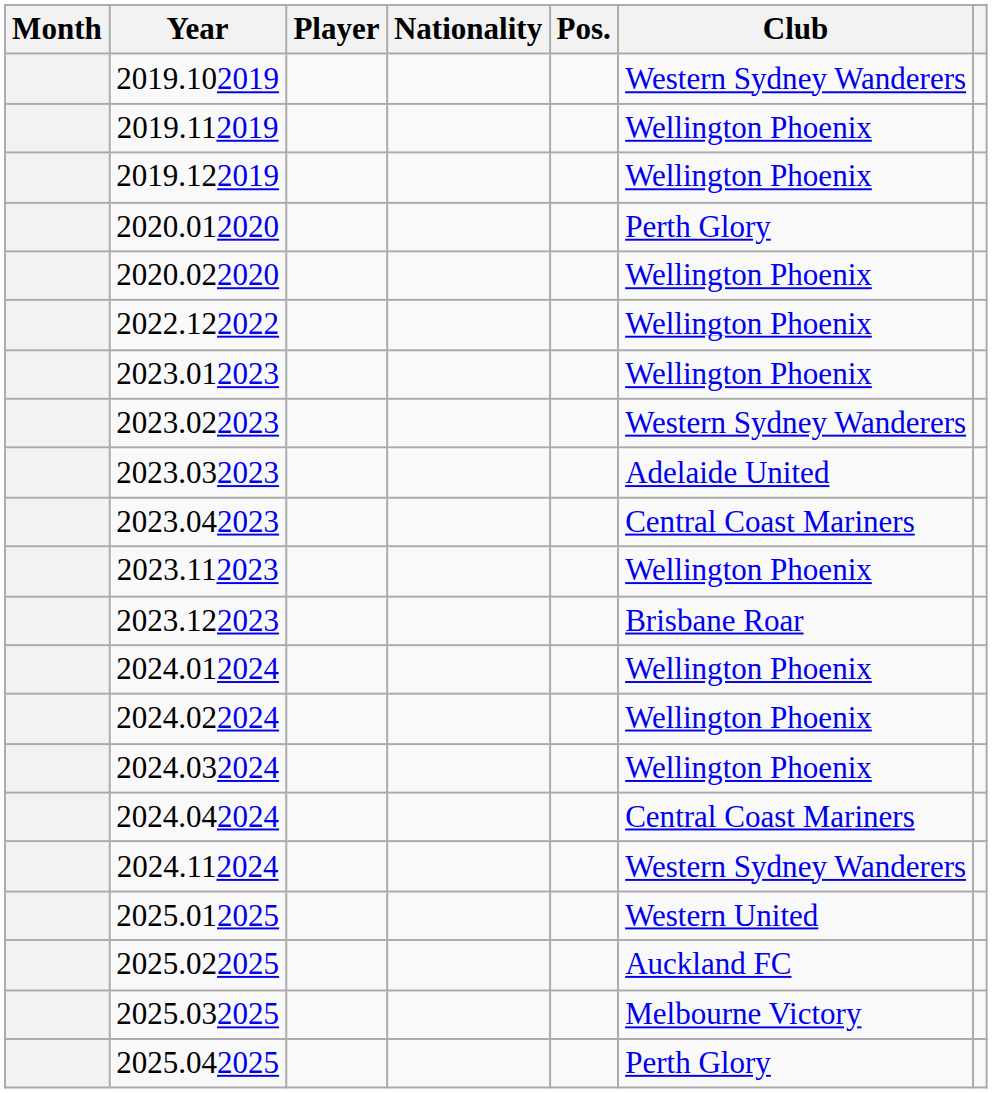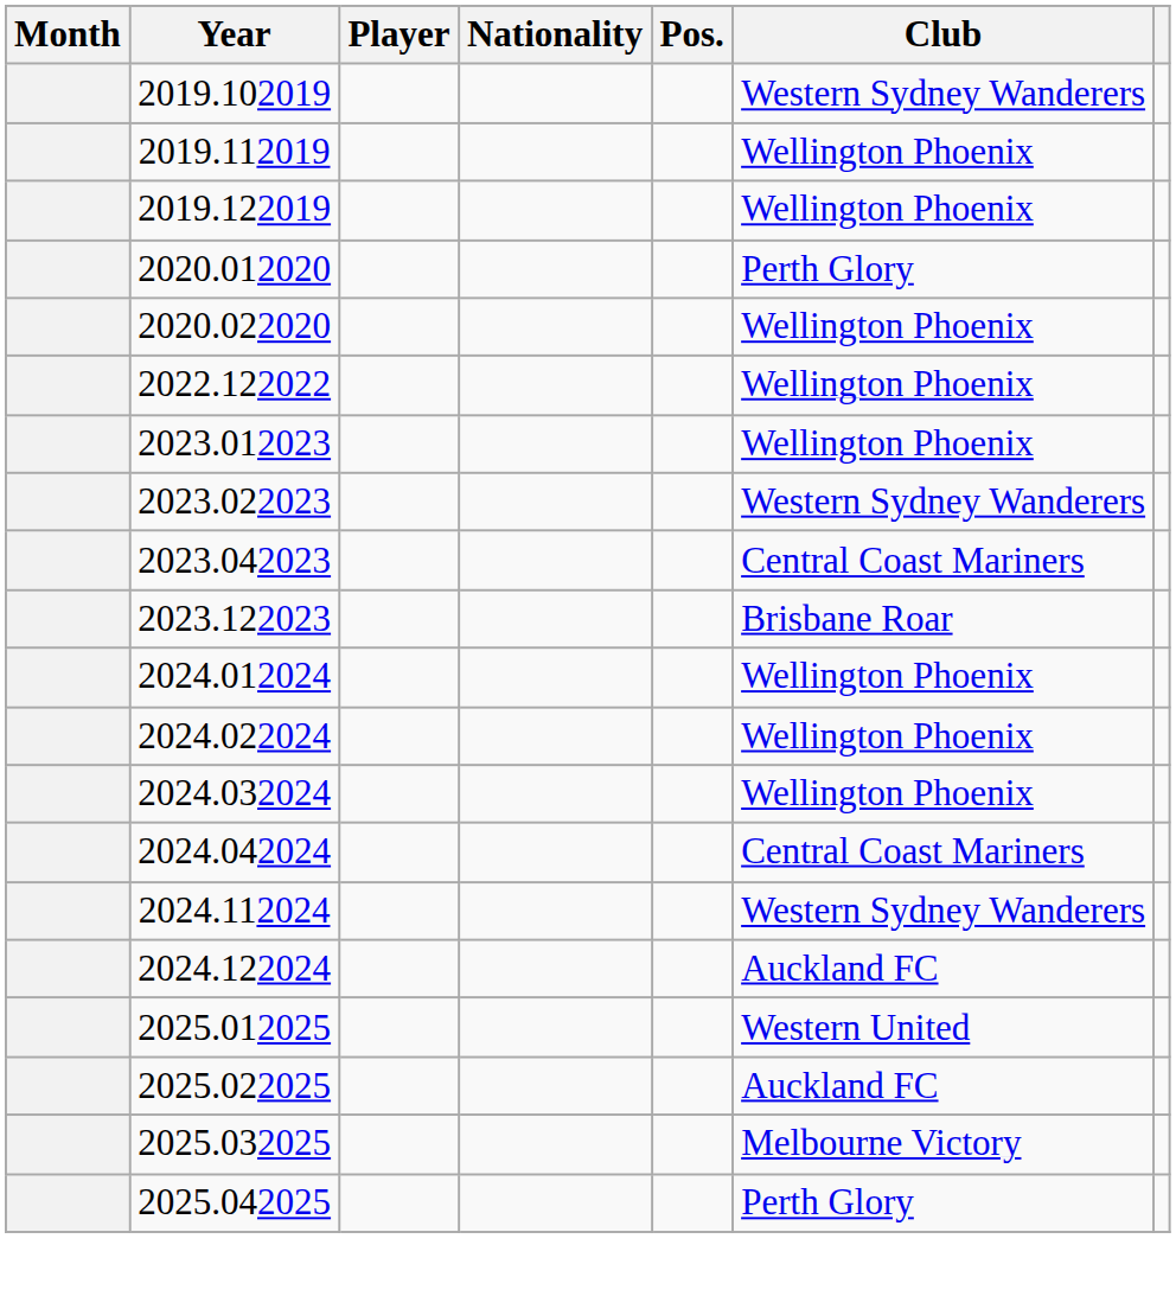- row: 2023.032023 | Adelaide United
- row: 2023.112023 | Wellington Phoenix
+ row: 2024.122024 | Auckland FC
